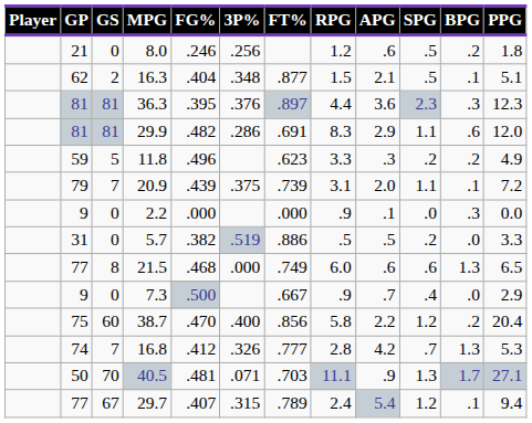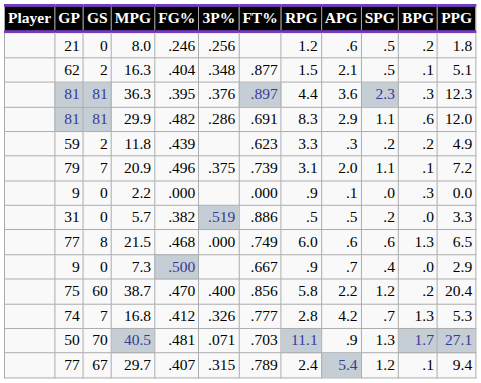11.8 | GS: 5 -> 2
11.8 | FG%: .496 -> .439
20.9 | FG%: .439 -> .496
